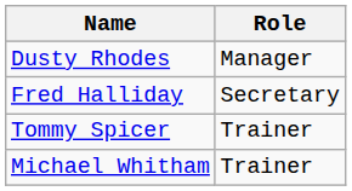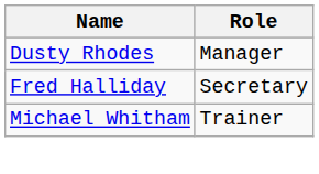- row: Tommy Spicer | Trainer
